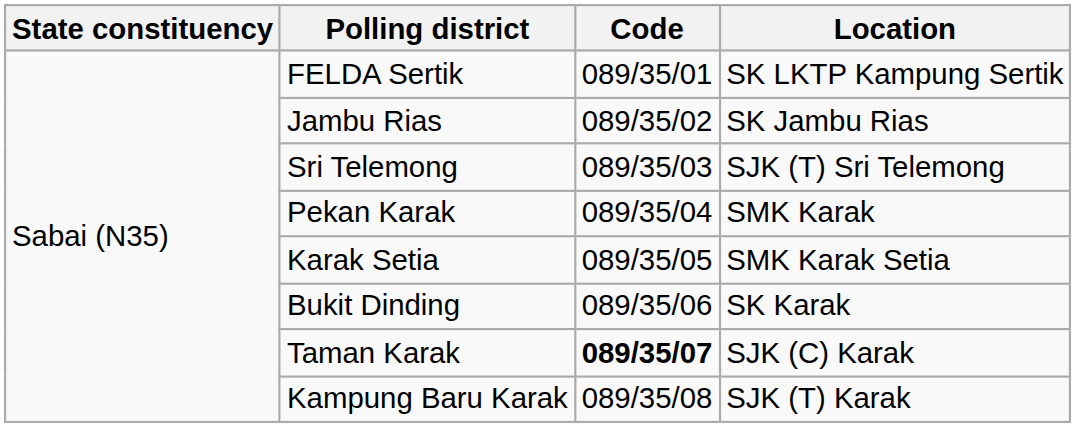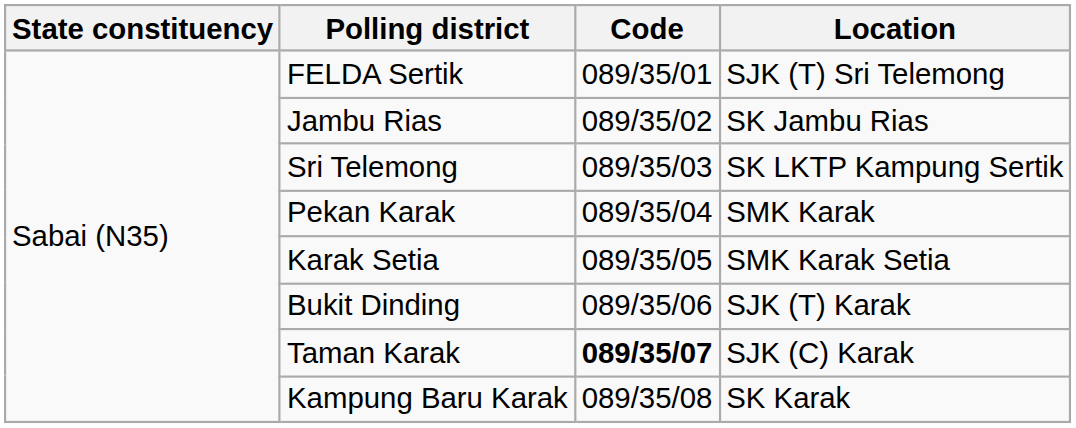FELDA Sertik | Location: SK LKTP Kampung Sertik -> SJK (T) Sri Telemong
Sri Telemong | Location: SJK (T) Sri Telemong -> SK LKTP Kampung Sertik
Bukit Dinding | Location: SK Karak -> SJK (T) Karak
Kampung Baru Karak | Location: SJK (T) Karak -> SK Karak
